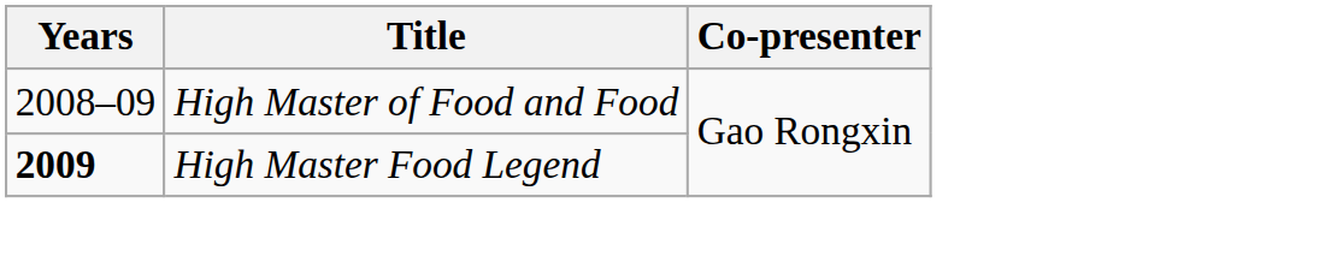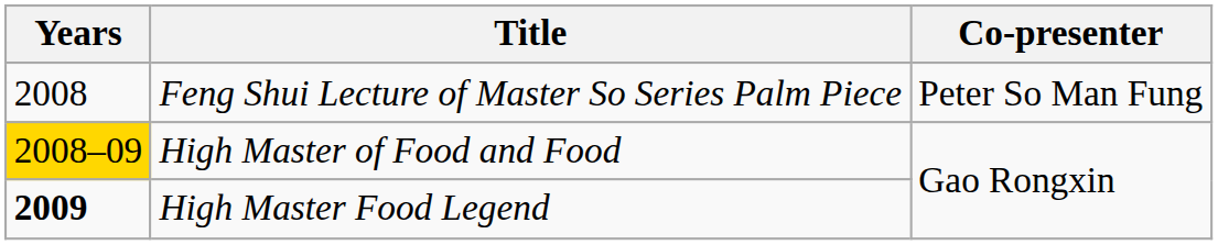+ row: 2008 | Feng Shui Lecture of Master So Series Palm Piece | Peter So Man Fung
High Master of Food and Food | Years: no background -> gold background
